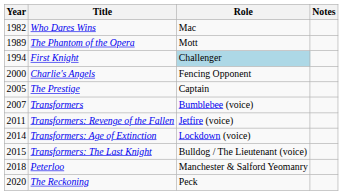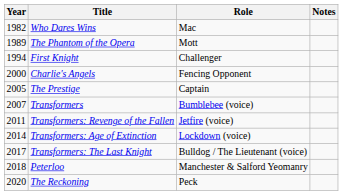First Knight | Role: lightblue background -> no background
Transformers: The Last Knight | Year: 2015 -> 2017
